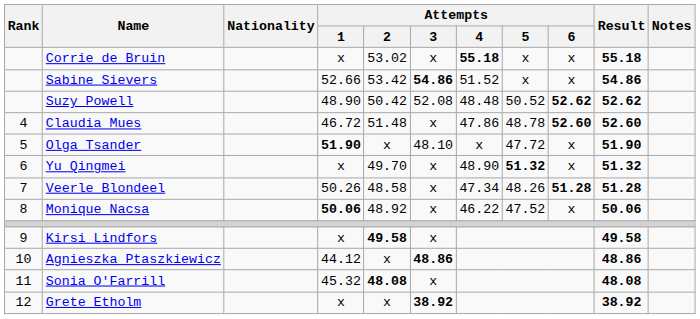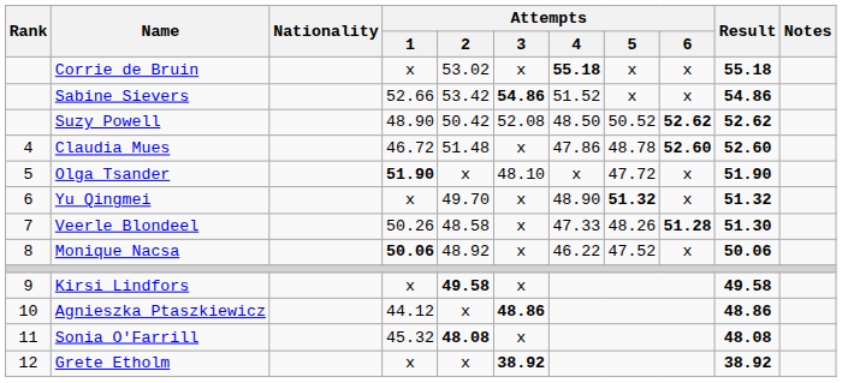Suzy Powell | Attempts / 4: 48.48 -> 48.50
Veerle Blondeel | Attempts / 4: 47.34 -> 47.33
Veerle Blondeel | Result: 51.28 -> 51.30
